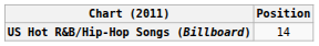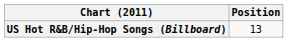US Hot R&B/Hip-Hop Songs (Billboard) | Position: 14 -> 13
